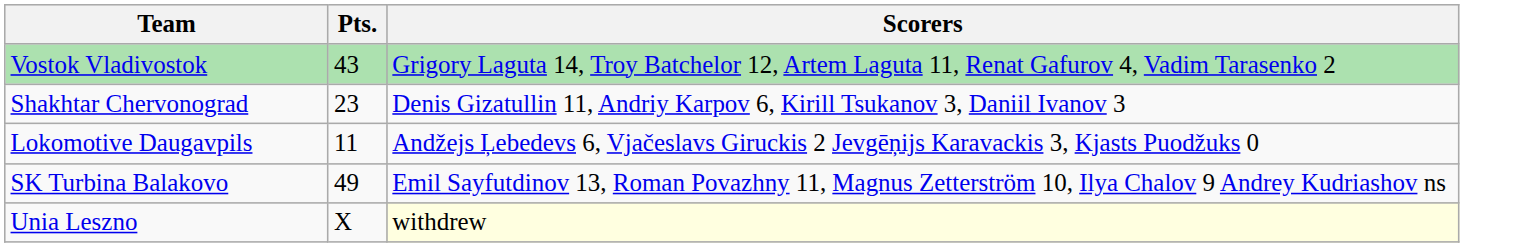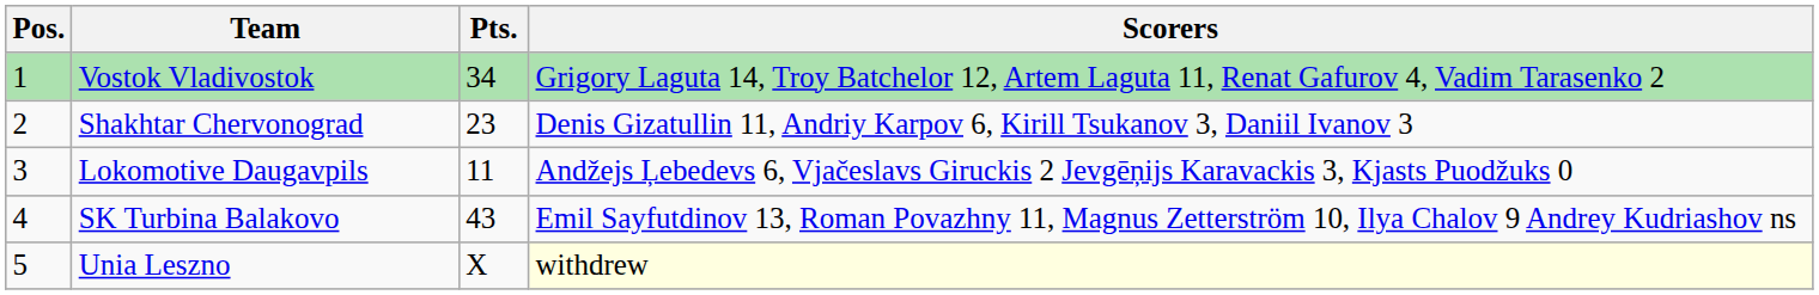+ column: Pos. | 1 | 2 | 3 | 4 | 5
Vostok Vladivostok | Pts.: 43 -> 34
SK Turbina Balakovo | Pts.: 49 -> 43
